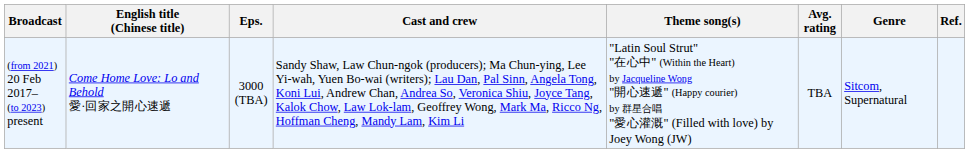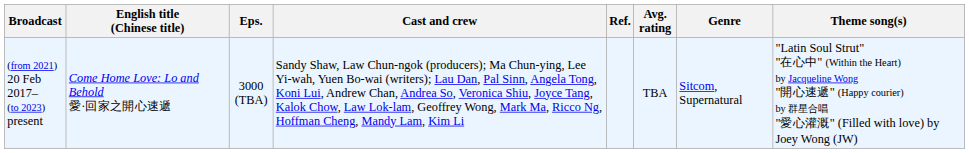columns swapped: Theme song(s) <-> Ref.
